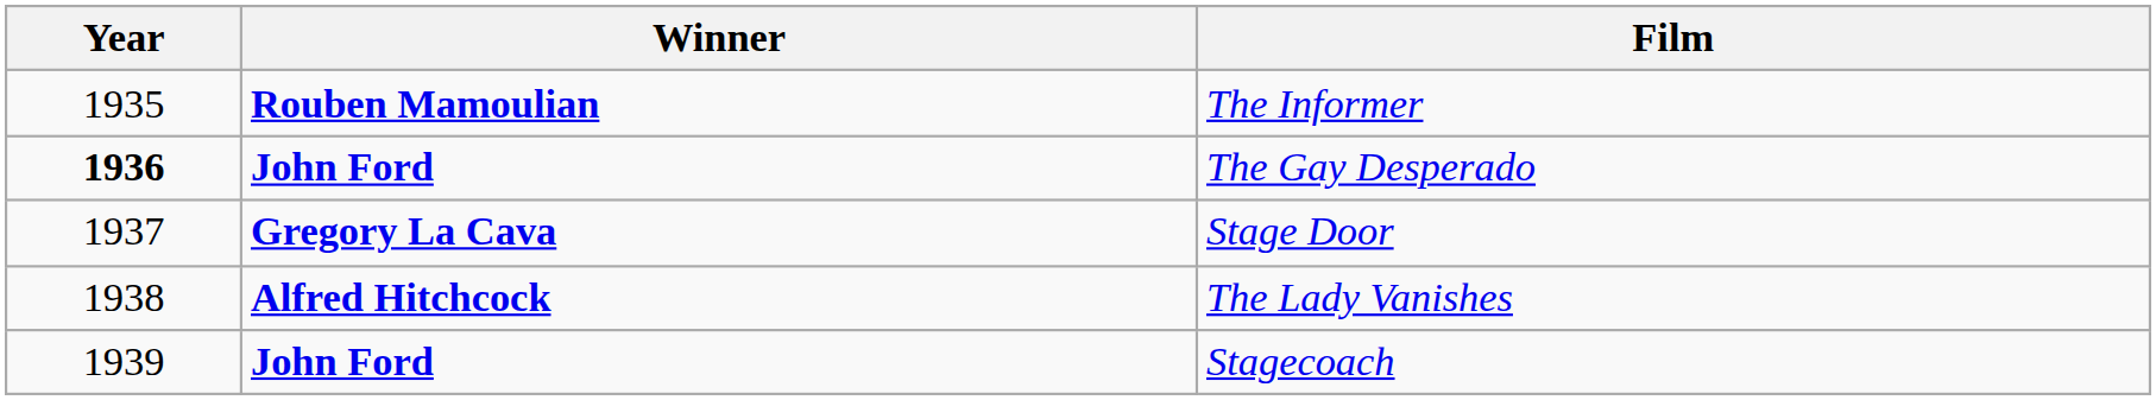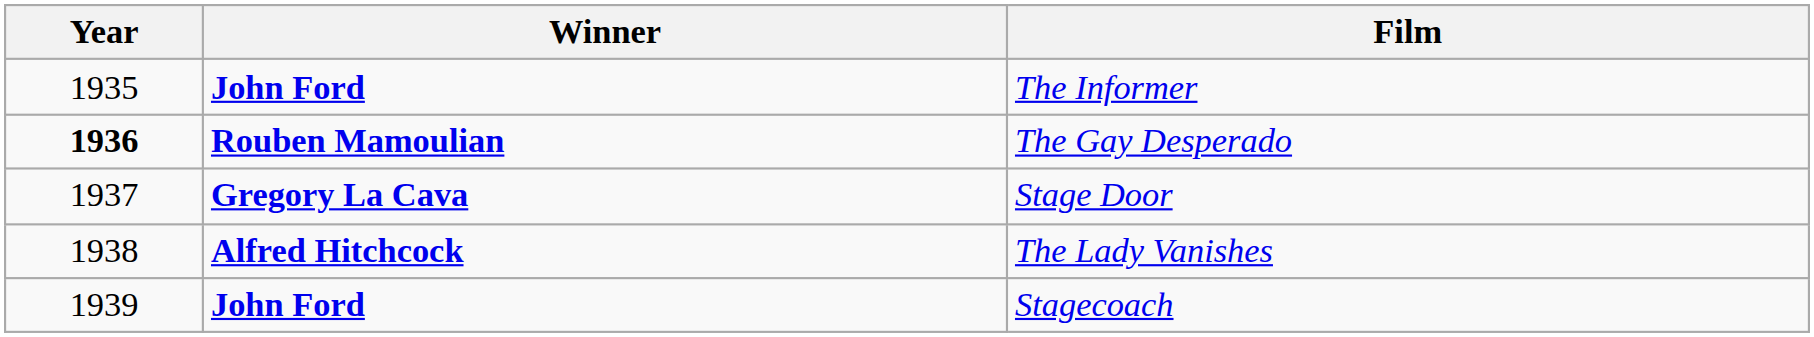The Informer | Winner: Rouben Mamoulian -> John Ford
The Gay Desperado | Winner: John Ford -> Rouben Mamoulian
